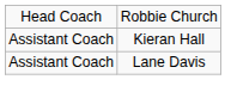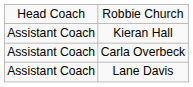+ row: Assistant Coach | Carla Overbeck
